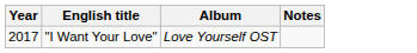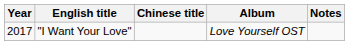+ column: Chinese title
